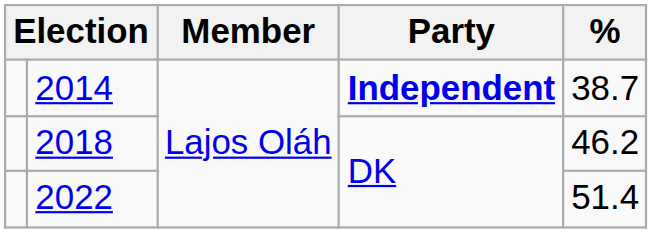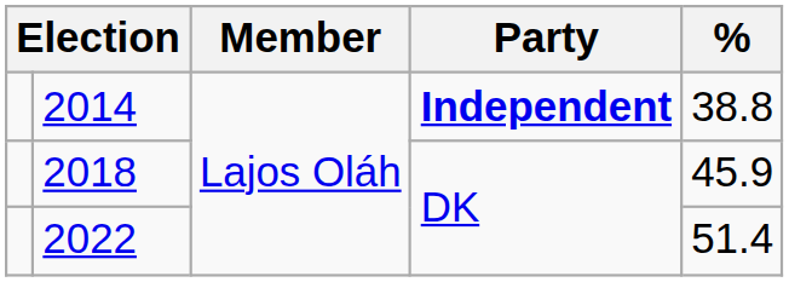2014 | %: 38.7 -> 38.8
2018 | %: 46.2 -> 45.9
